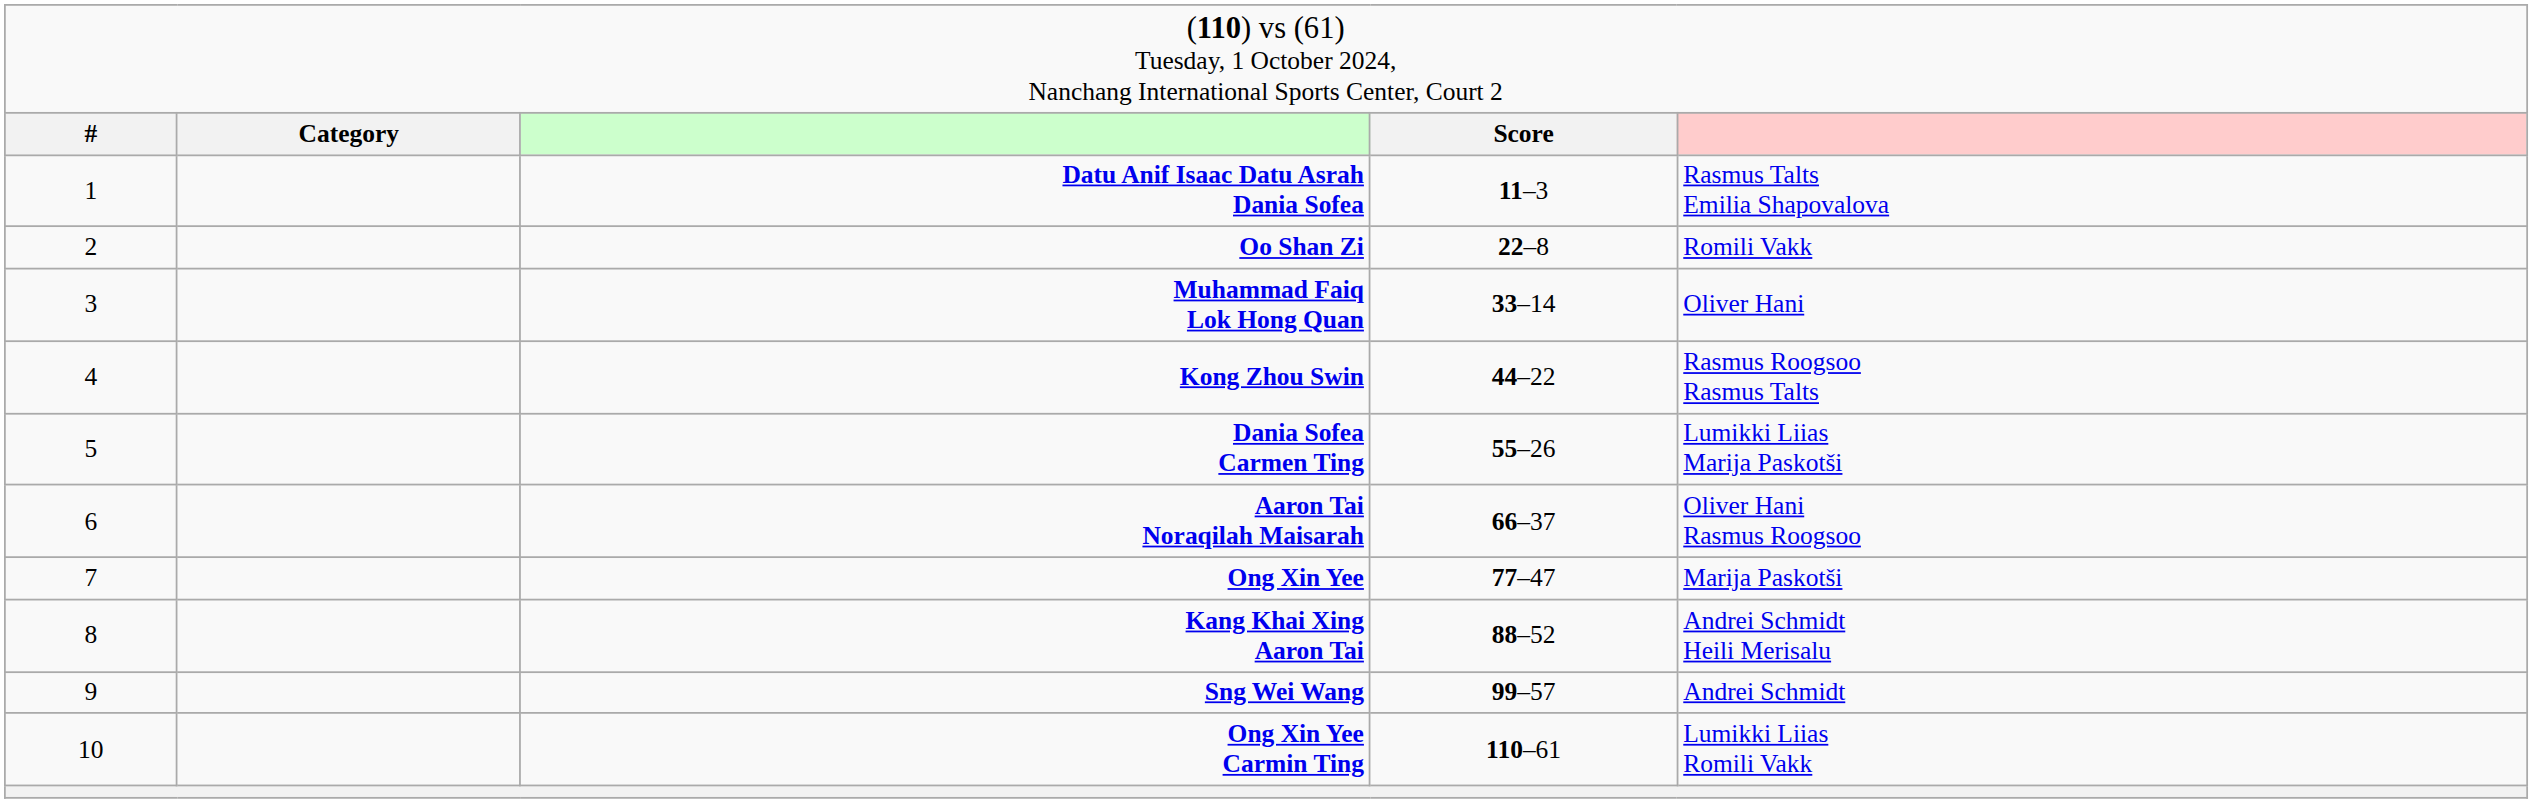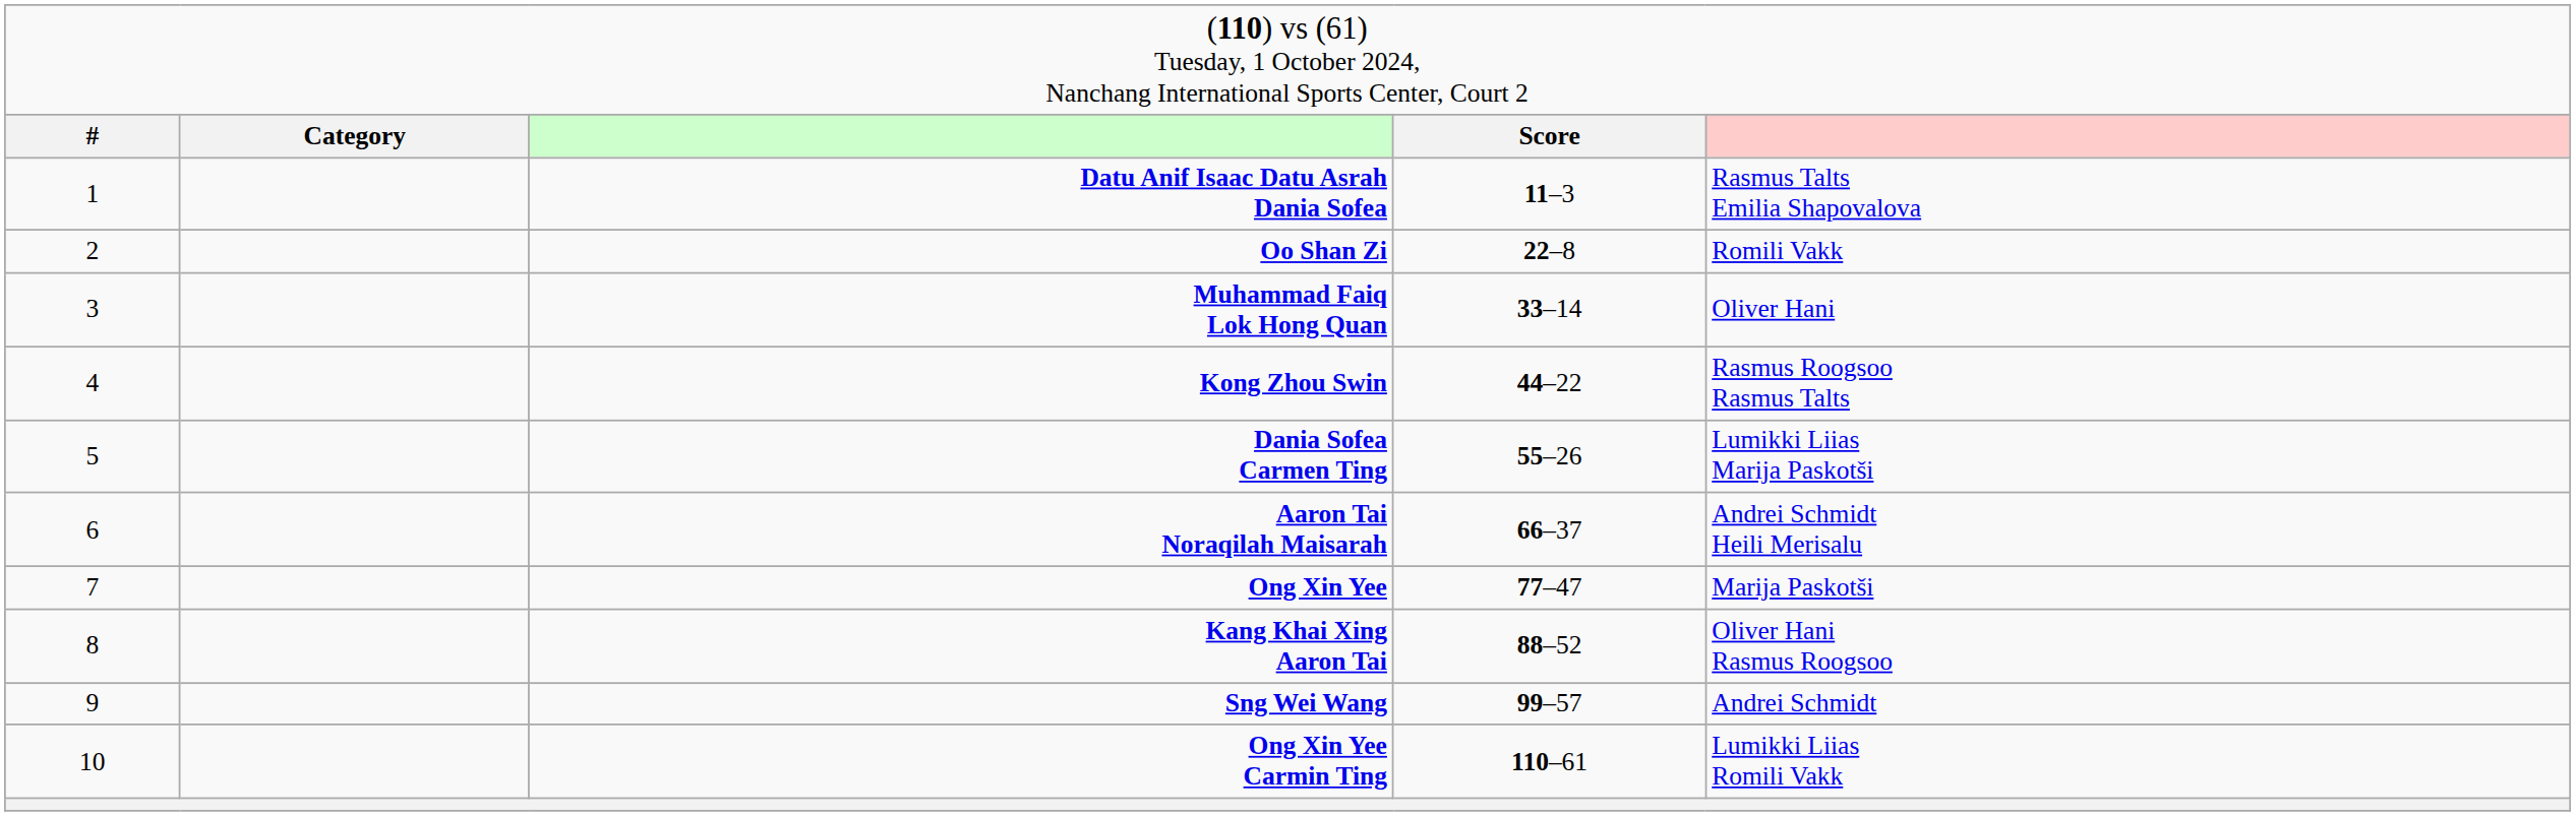Aaron Tai Noraqilah Maisarah | column 5: Oliver Hani Rasmus Roogsoo -> Andrei Schmidt Heili Merisalu
Kang Khai Xing Aaron Tai | column 5: Andrei Schmidt Heili Merisalu -> Oliver Hani Rasmus Roogsoo
